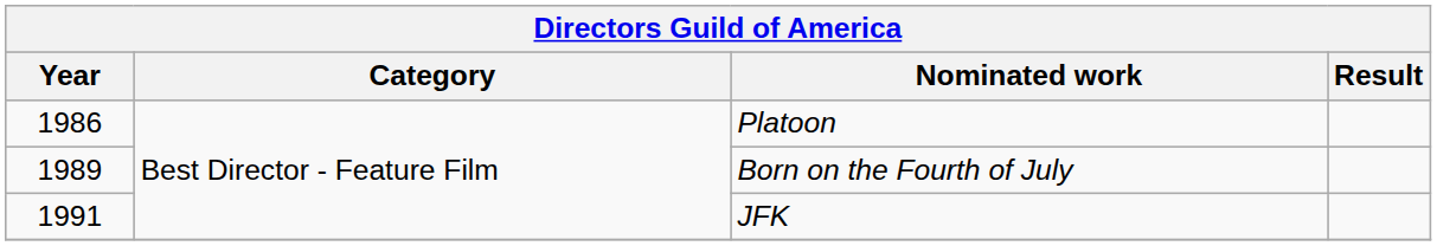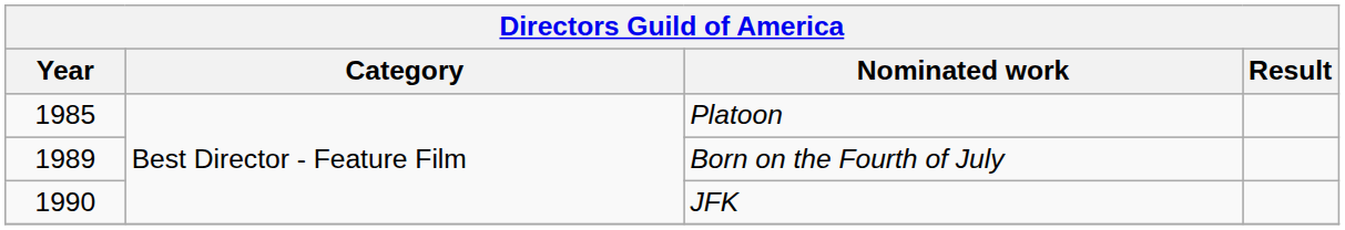Platoon | Year: 1986 -> 1985
JFK | Year: 1991 -> 1990
